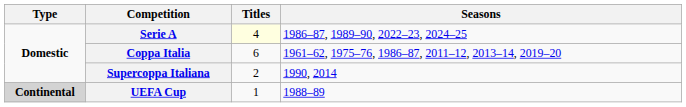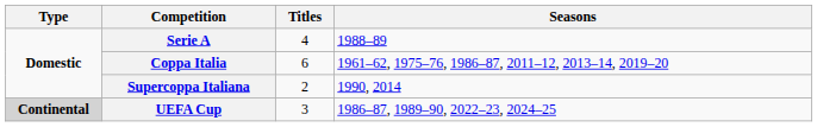Serie A | Titles: lightyellow background -> no background
Serie A | Seasons: 1986–87, 1989–90, 2022–23, 2024–25 -> 1988–89
UEFA Cup | Titles: 1 -> 3
UEFA Cup | Seasons: 1988–89 -> 1986–87, 1989–90, 2022–23, 2024–25
